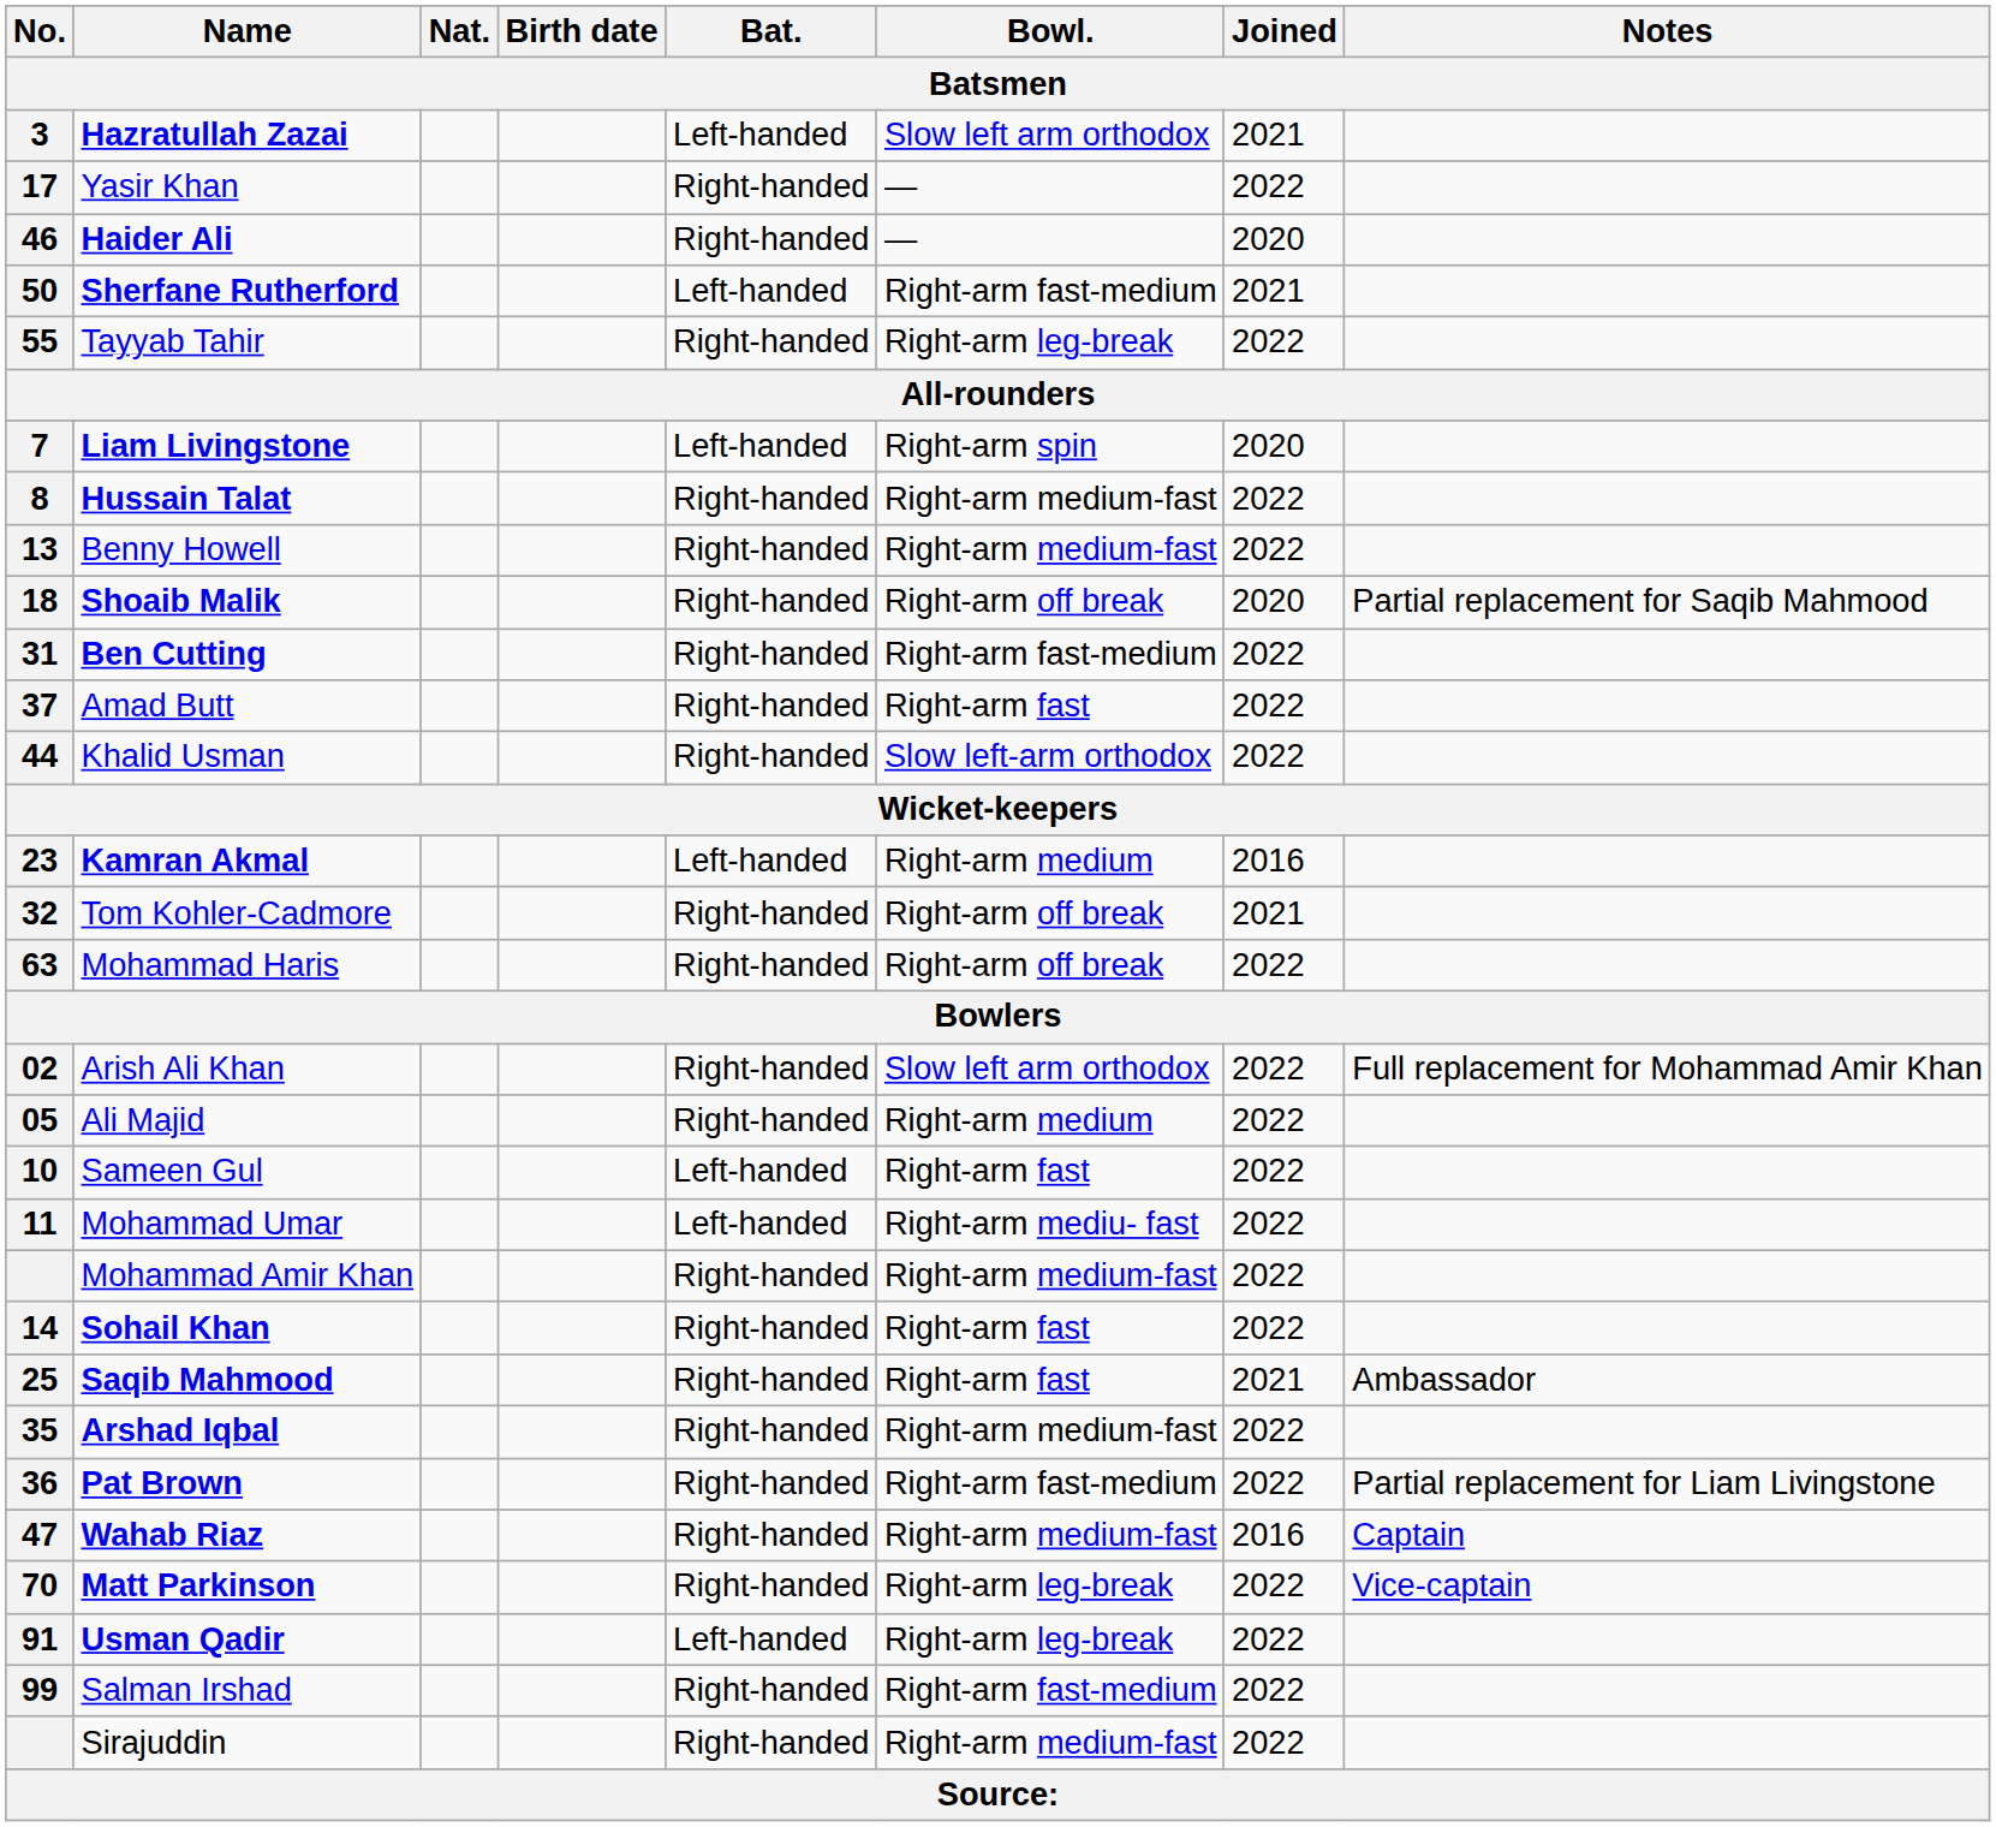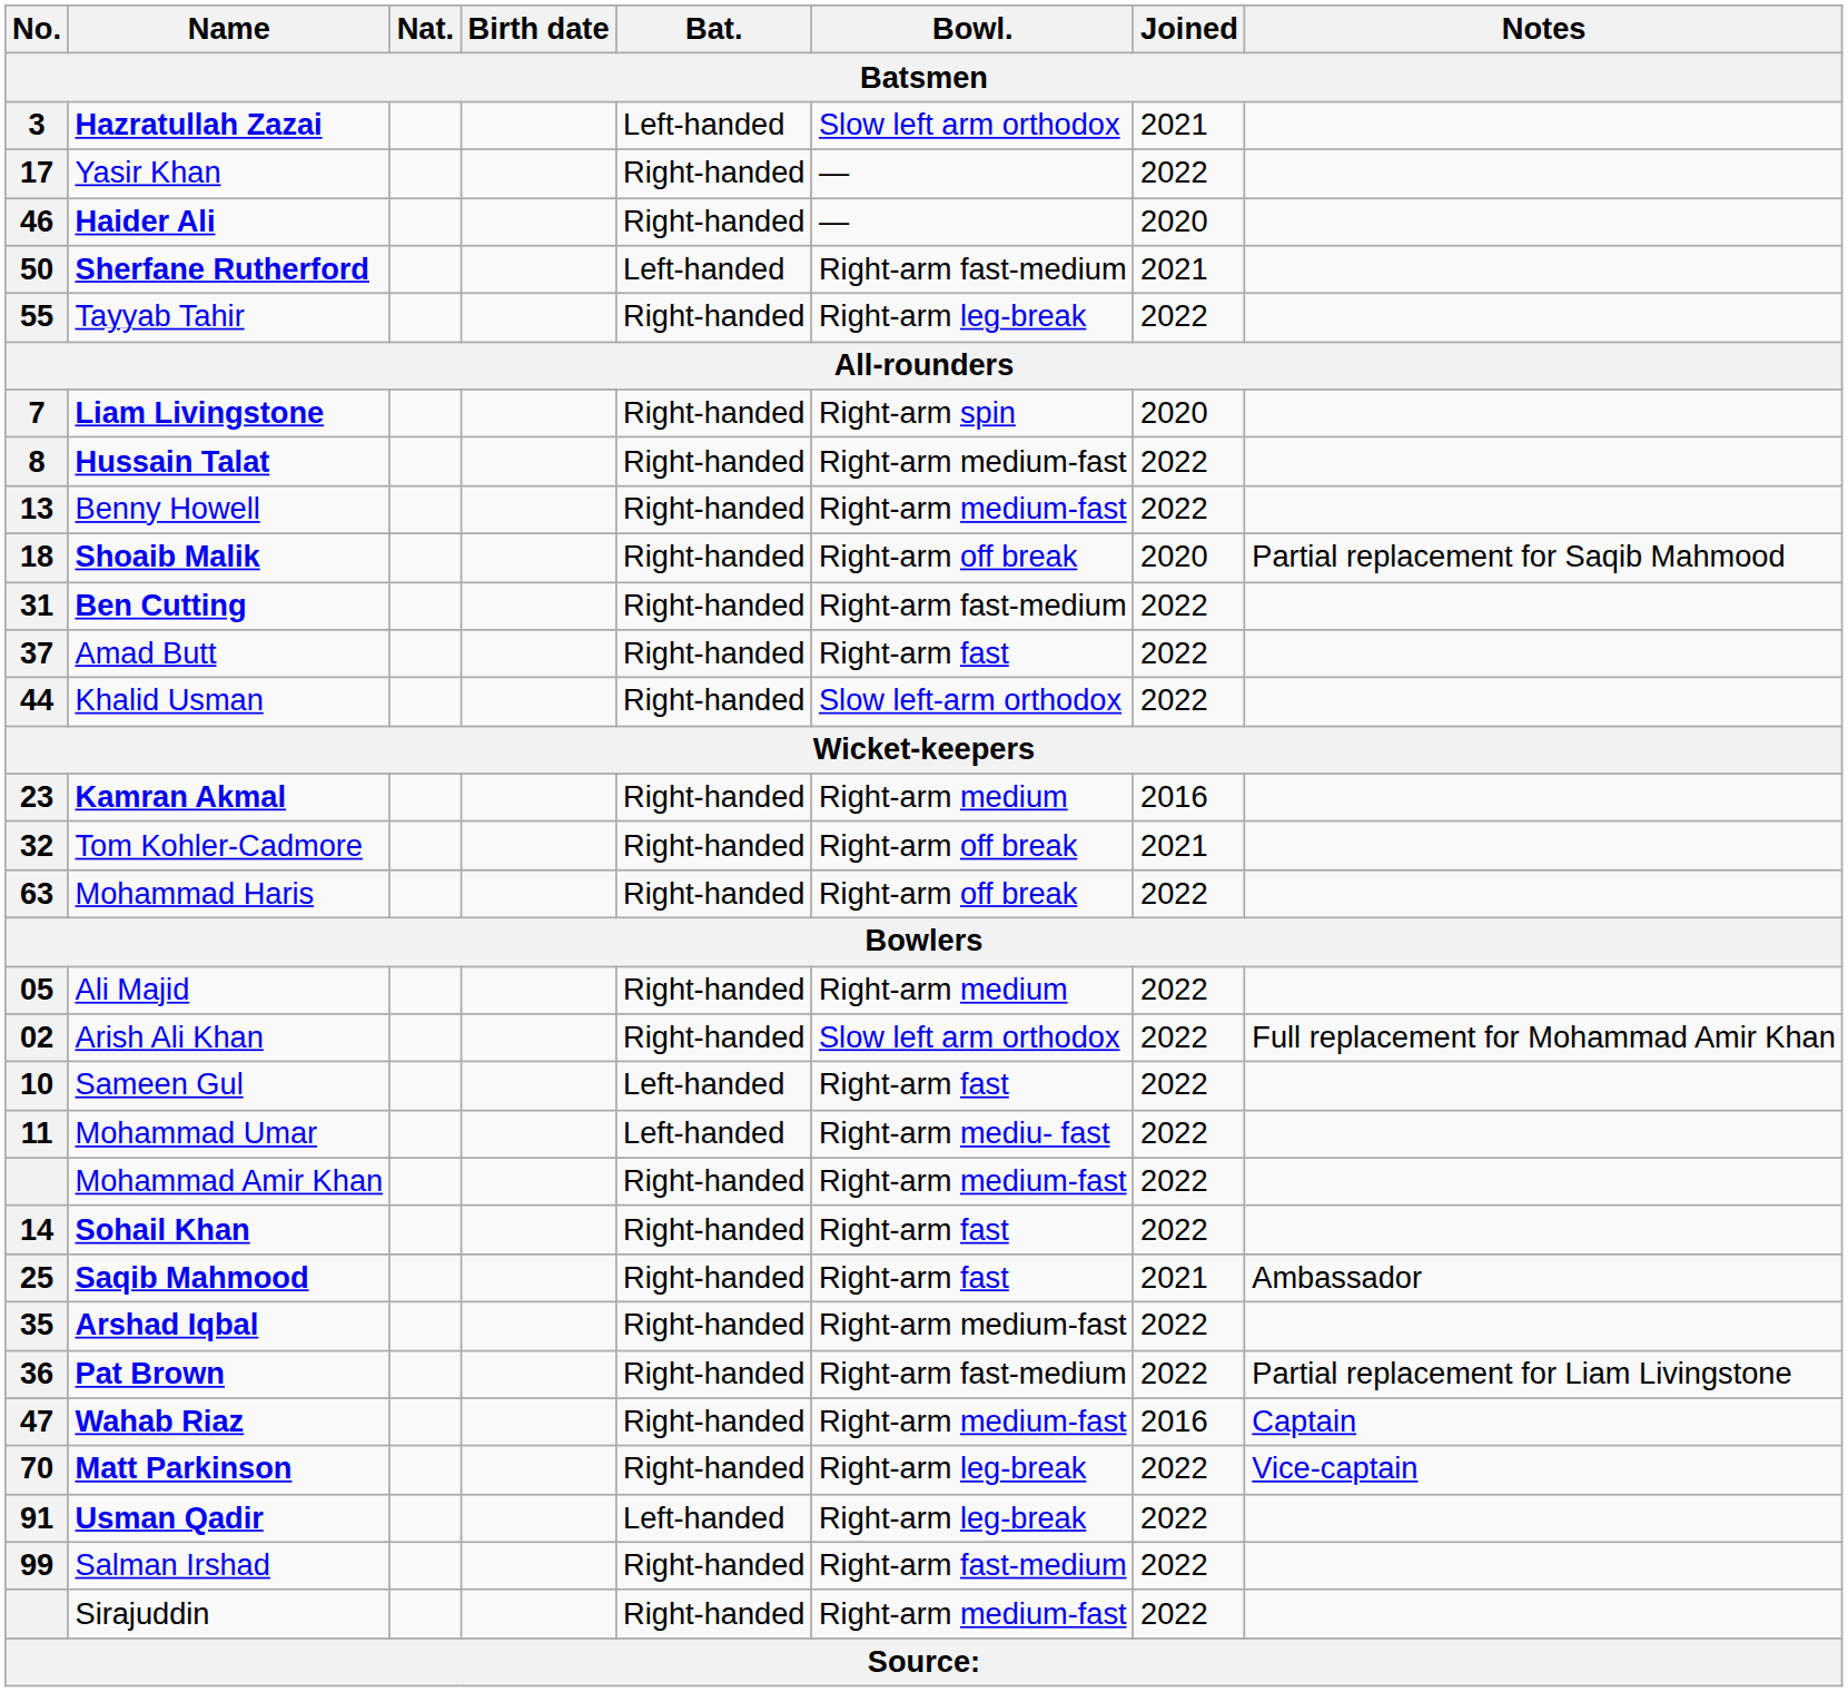Liam Livingstone | Bat.: Left-handed -> Right-handed
Kamran Akmal | Bat.: Left-handed -> Right-handed
rows swapped: Arish Ali Khan <-> Ali Majid
